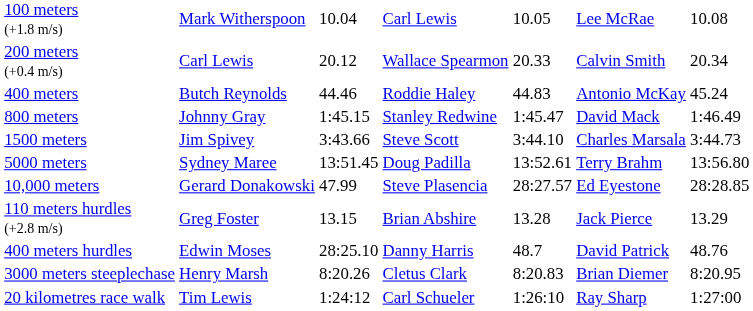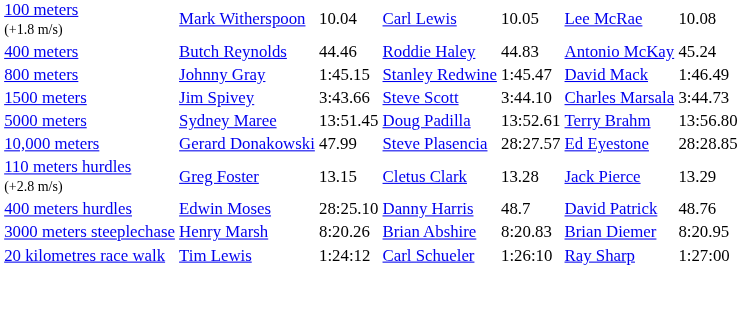- row: 200 meters (+0.4 m/s) | Carl Lewis | 20.12 | Wallace Spearmon | 20.33 | Calvin Smith | 20.34
110 meters hurdles (+2.8 m/s) | column 4: Brian Abshire -> Cletus Clark
3000 meters steeplechase | column 4: Cletus Clark -> Brian Abshire
